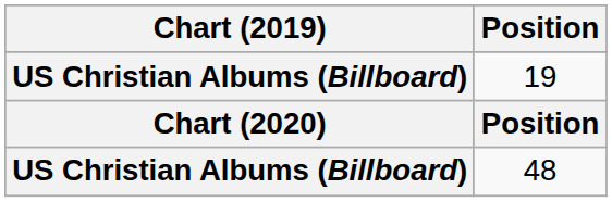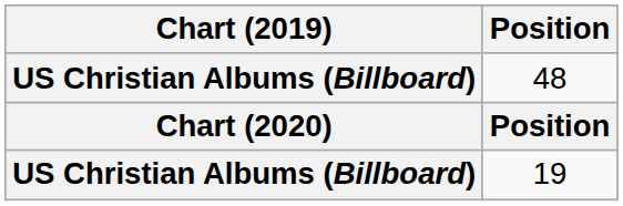rows swapped: 19 <-> 48
